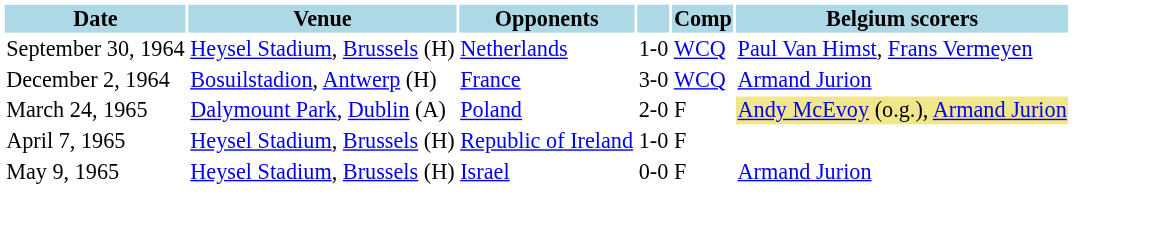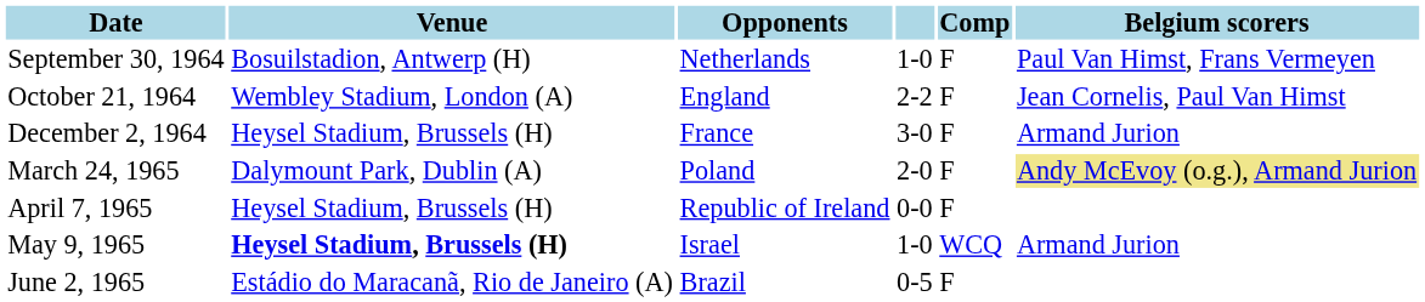September 30, 1964 | Venue: Heysel Stadium, Brussels (H) -> Bosuilstadion, Antwerp (H)
September 30, 1964 | Comp: WCQ -> F
+ row: October 21, 1964 | Wembley Stadium, London (A) | England | 2-2 | F | Jean Cornelis, Paul Van Himst
December 2, 1964 | Venue: Bosuilstadion, Antwerp (H) -> Heysel Stadium, Brussels (H)
December 2, 1964 | Comp: WCQ -> F
April 7, 1965 | column 4: 1-0 -> 0-0
May 9, 1965 | Venue: normal -> bold
May 9, 1965 | column 4: 0-0 -> 1-0
May 9, 1965 | Comp: F -> WCQ
+ row: June 2, 1965 | Estádio do Maracanã, Rio de Janeiro (A) | Brazil | 0-5 | F
